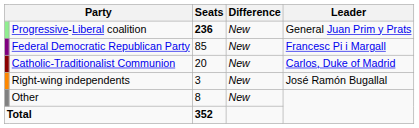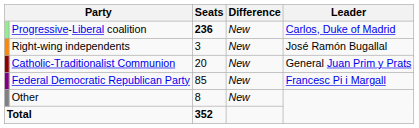Progressive-Liberal coalition | Leader: General Juan Prim y Prats -> Carlos, Duke of Madrid
rows swapped: Federal Democratic Republican Party <-> Right-wing independents
Catholic-Traditionalist Communion | Leader: Carlos, Duke of Madrid -> General Juan Prim y Prats
